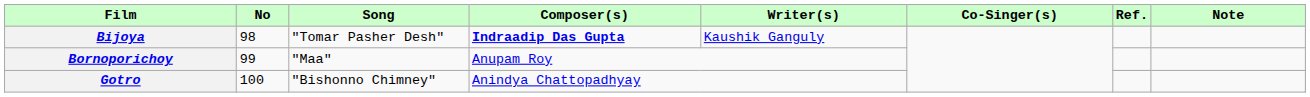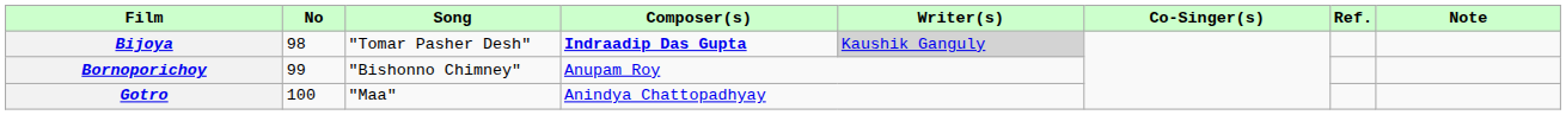Bijoya | Writer(s): no background -> lightgrey background
Bornoporichoy | Song: "Maa" -> "Bishonno Chimney"
Gotro | Song: "Bishonno Chimney" -> "Maa"
